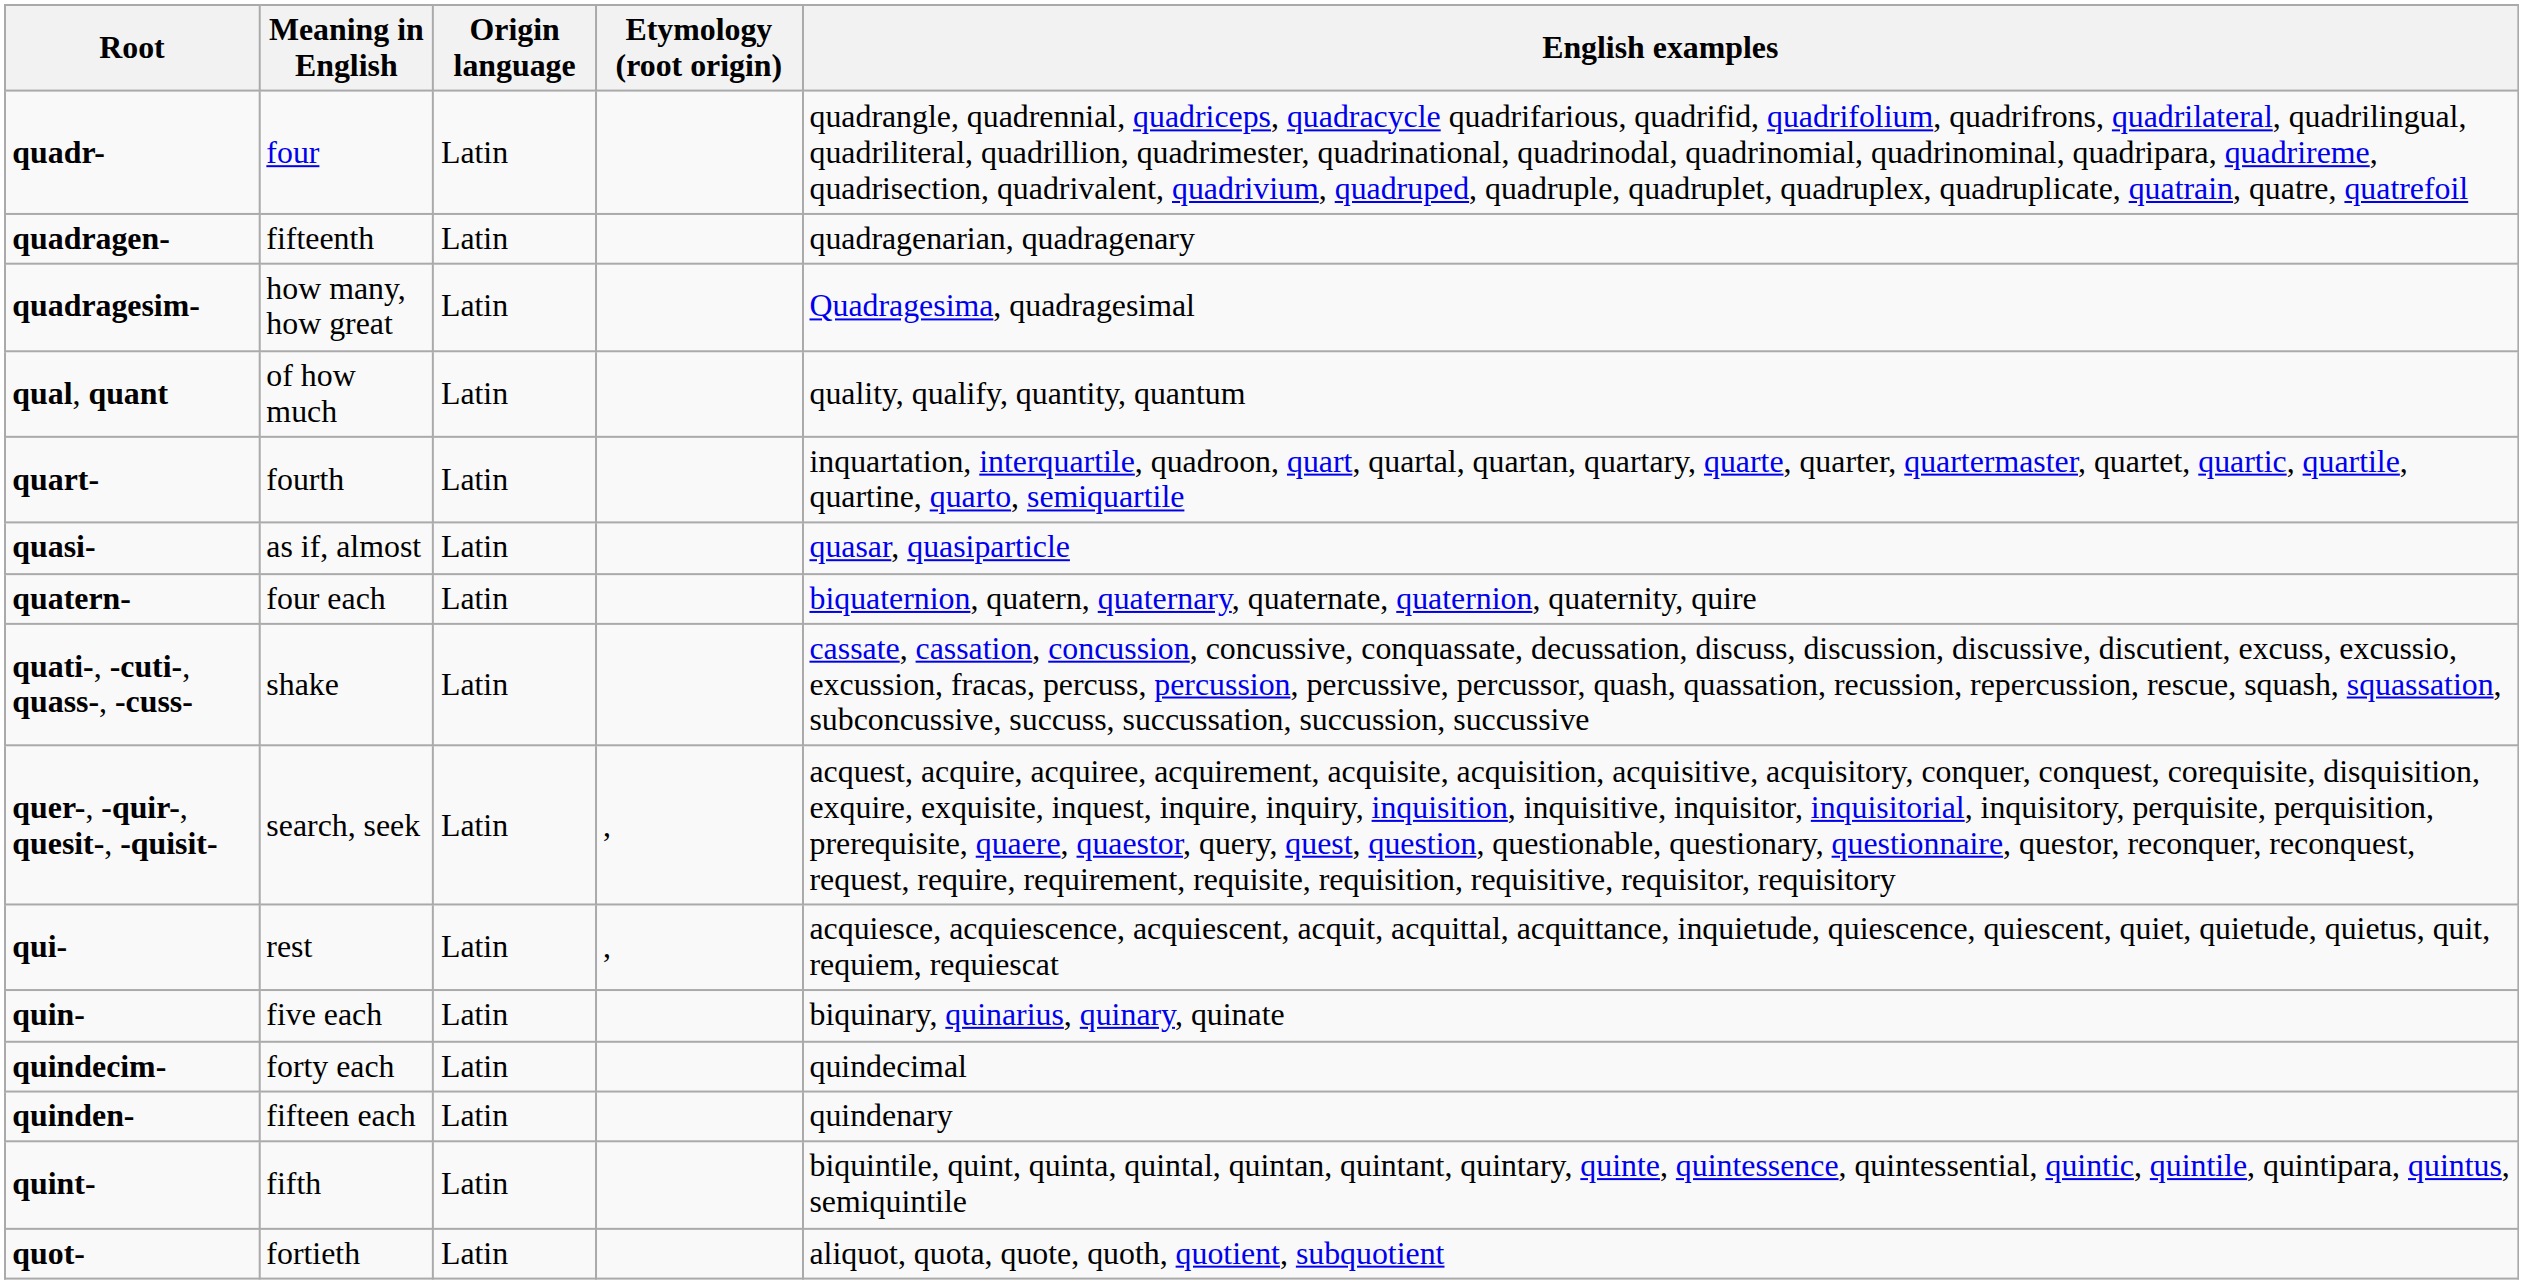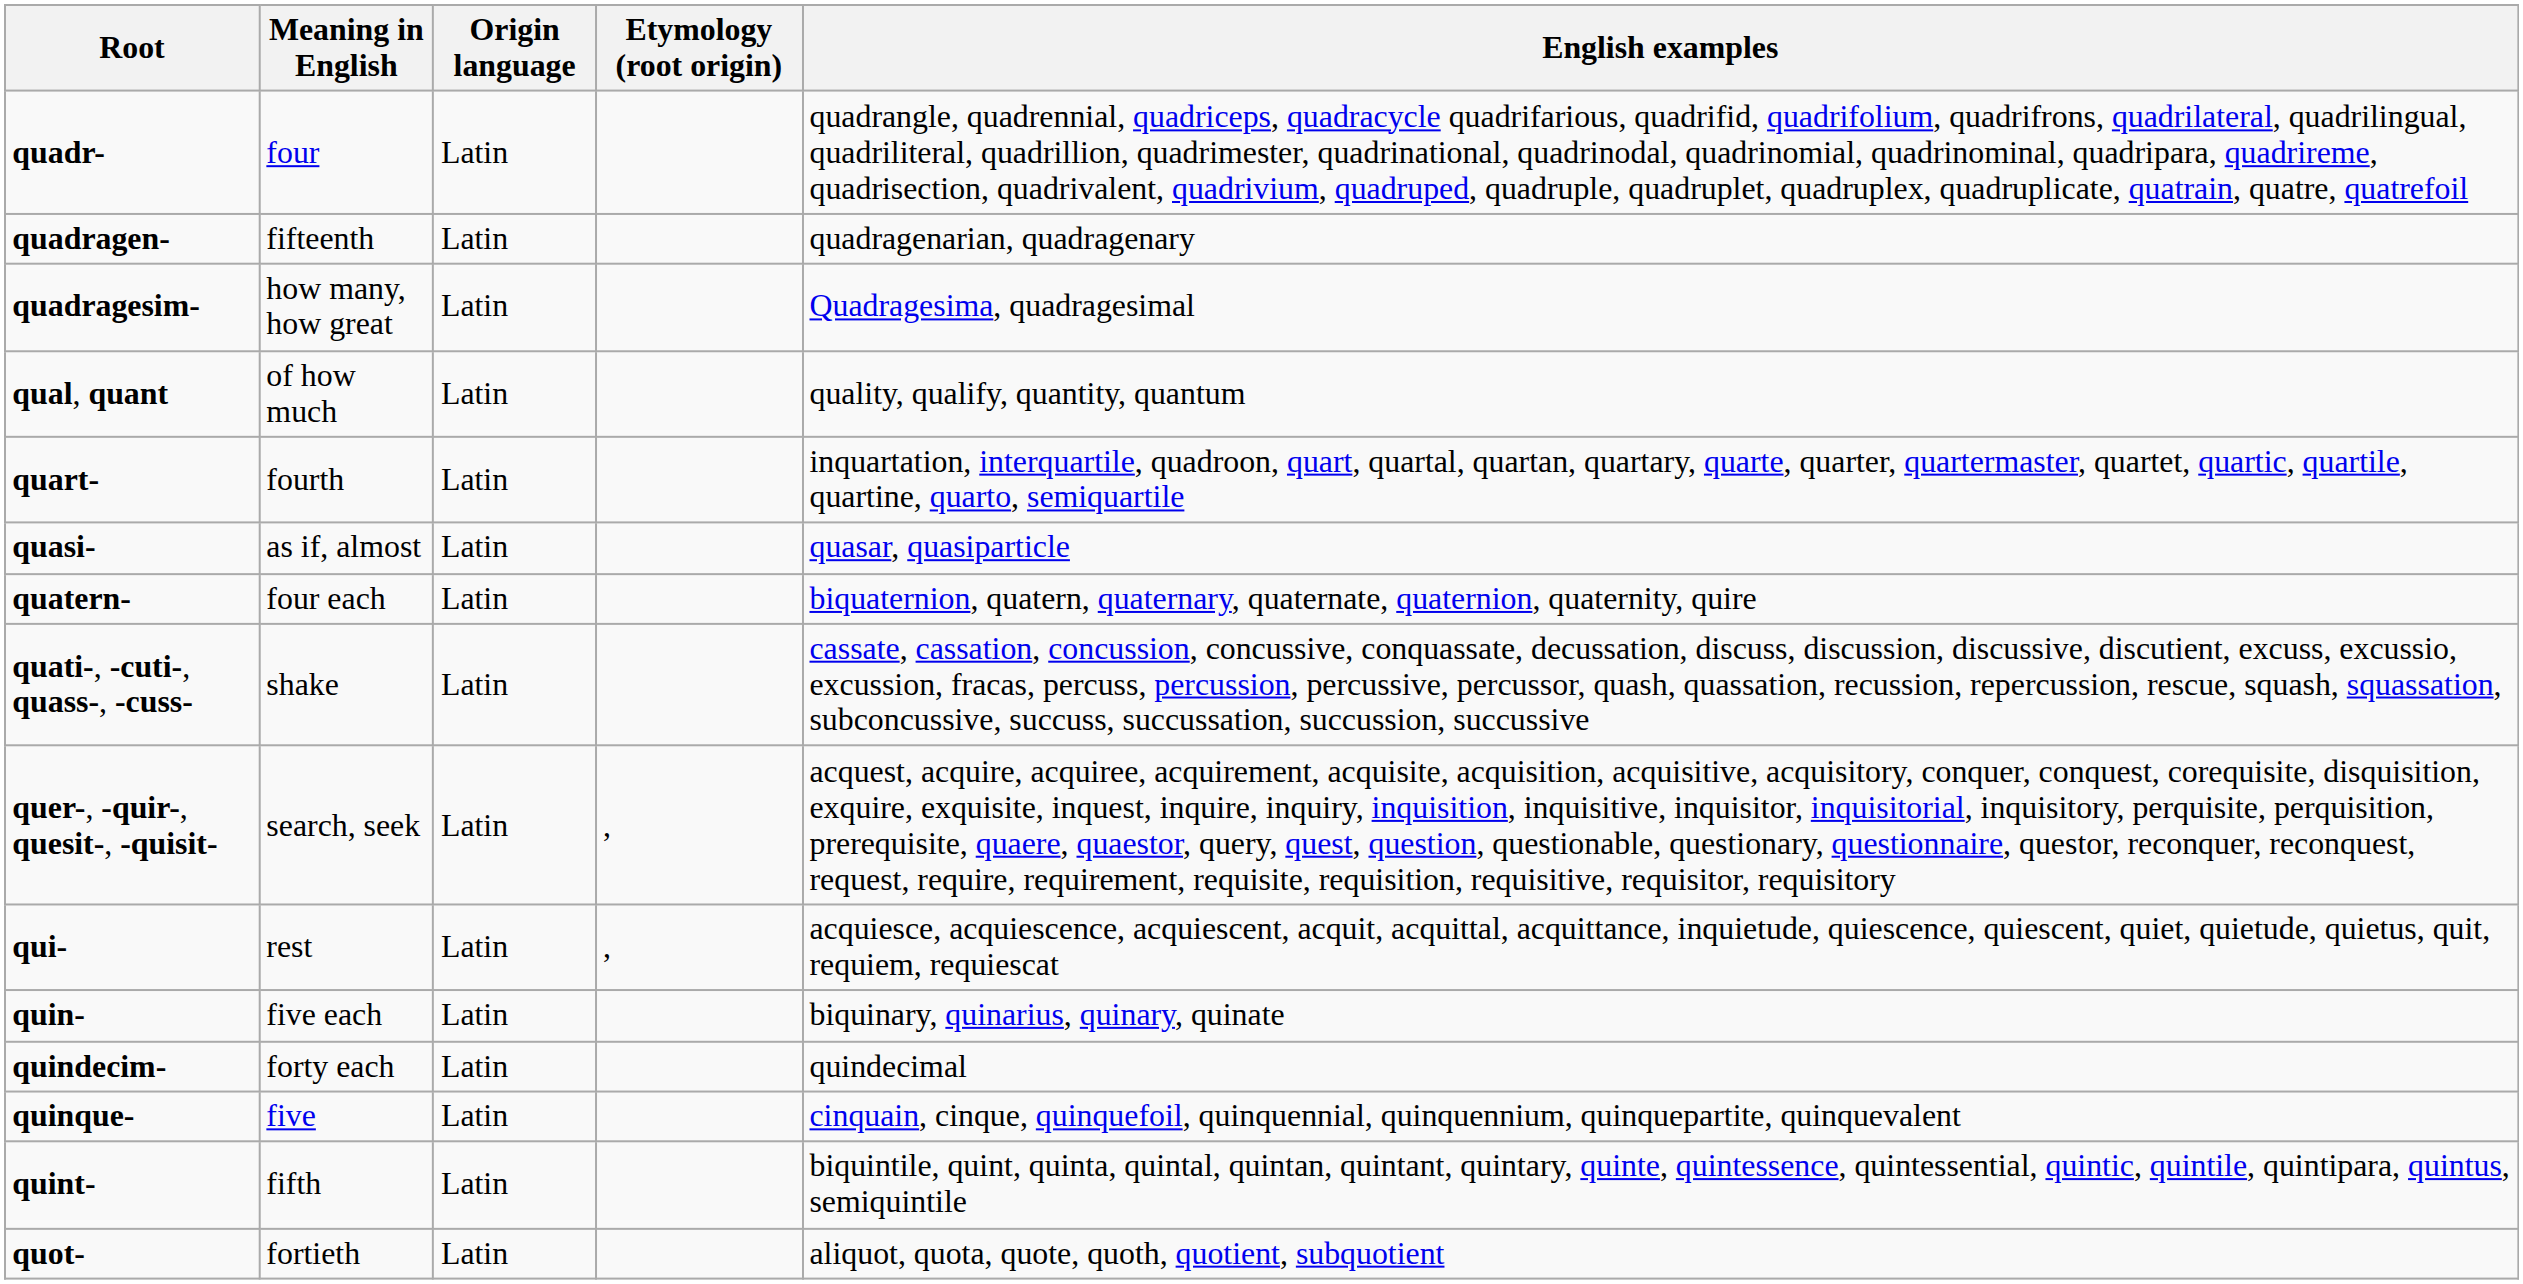- row: quinden- | fifteen each | Latin | quindenary
+ row: quinque- | five | Latin | cinquain, cinque, quinquefoil, quinquennial, quinquennium, quinquepartite, quinquevalent
